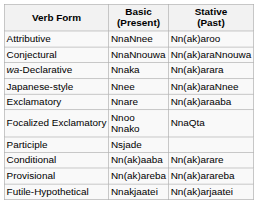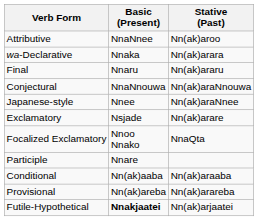rows swapped: wa-Declarative <-> Conjectural
+ row: Final | Nnaru | Nn(ak)araru
Exclamatory | Basic (Present): Nnare -> Nsjade
Exclamatory | Stative (Past): Nn(ak)araaba -> Nn(ak)arare
Participle | Basic (Present): Nsjade -> Nnare
Conditional | Stative (Past): Nn(ak)arare -> Nn(ak)araaba
Futile-Hypothetical | Basic (Present): normal -> bold
